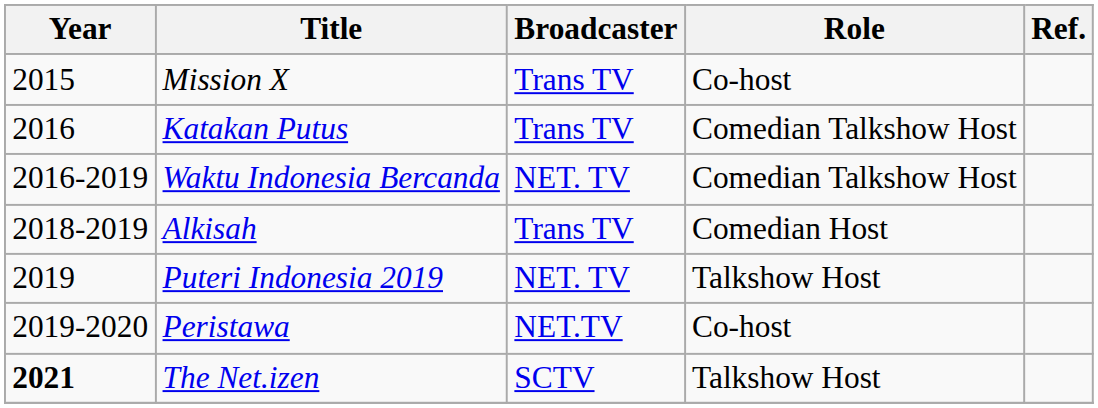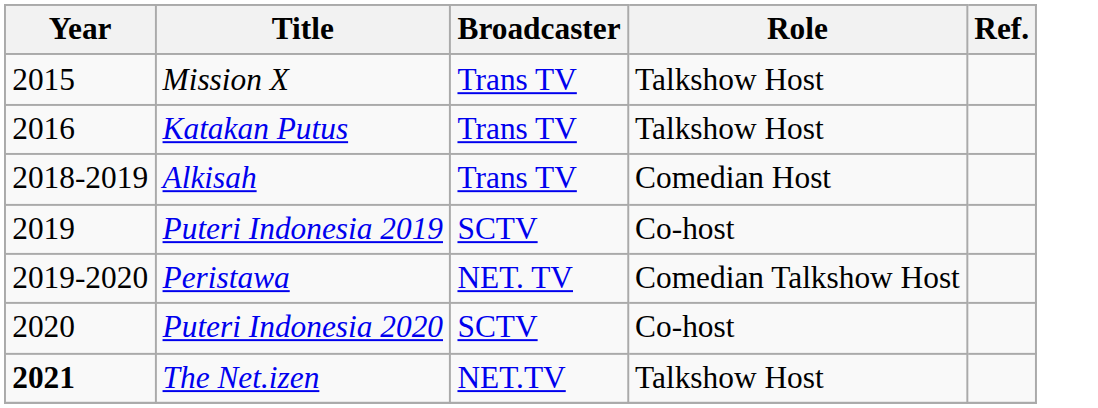Mission X | Role: Co-host -> Talkshow Host
Katakan Putus | Role: Comedian Talkshow Host -> Talkshow Host
- row: 2016-2019 | Waktu Indonesia Bercanda | NET. TV | Comedian Talkshow Host
Puteri Indonesia 2019 | Broadcaster: NET. TV -> SCTV
Puteri Indonesia 2019 | Role: Talkshow Host -> Co-host
Peristawa | Broadcaster: NET.TV -> NET. TV
Peristawa | Role: Co-host -> Comedian Talkshow Host
+ row: 2020 | Puteri Indonesia 2020 | SCTV | Co-host
The Net.izen | Broadcaster: SCTV -> NET.TV
